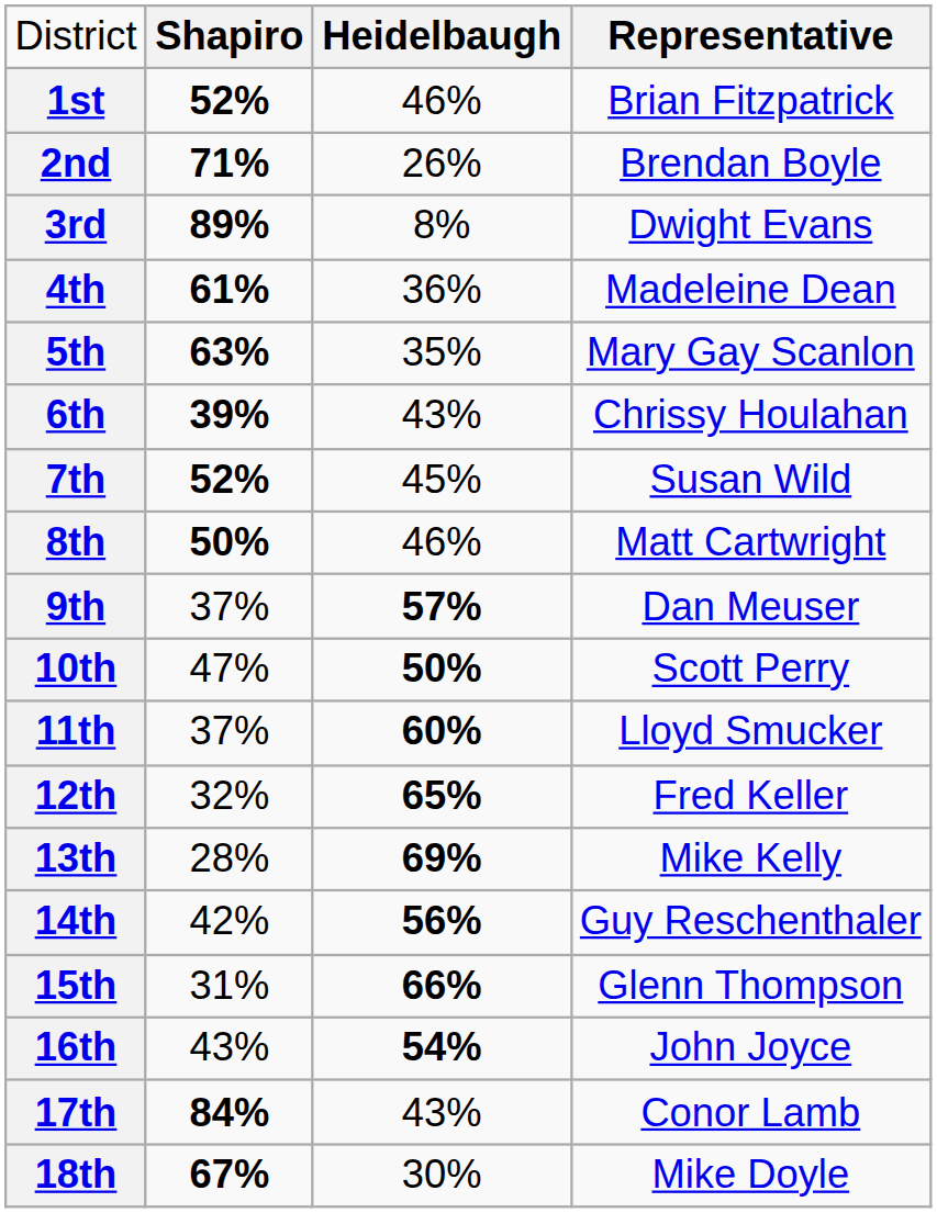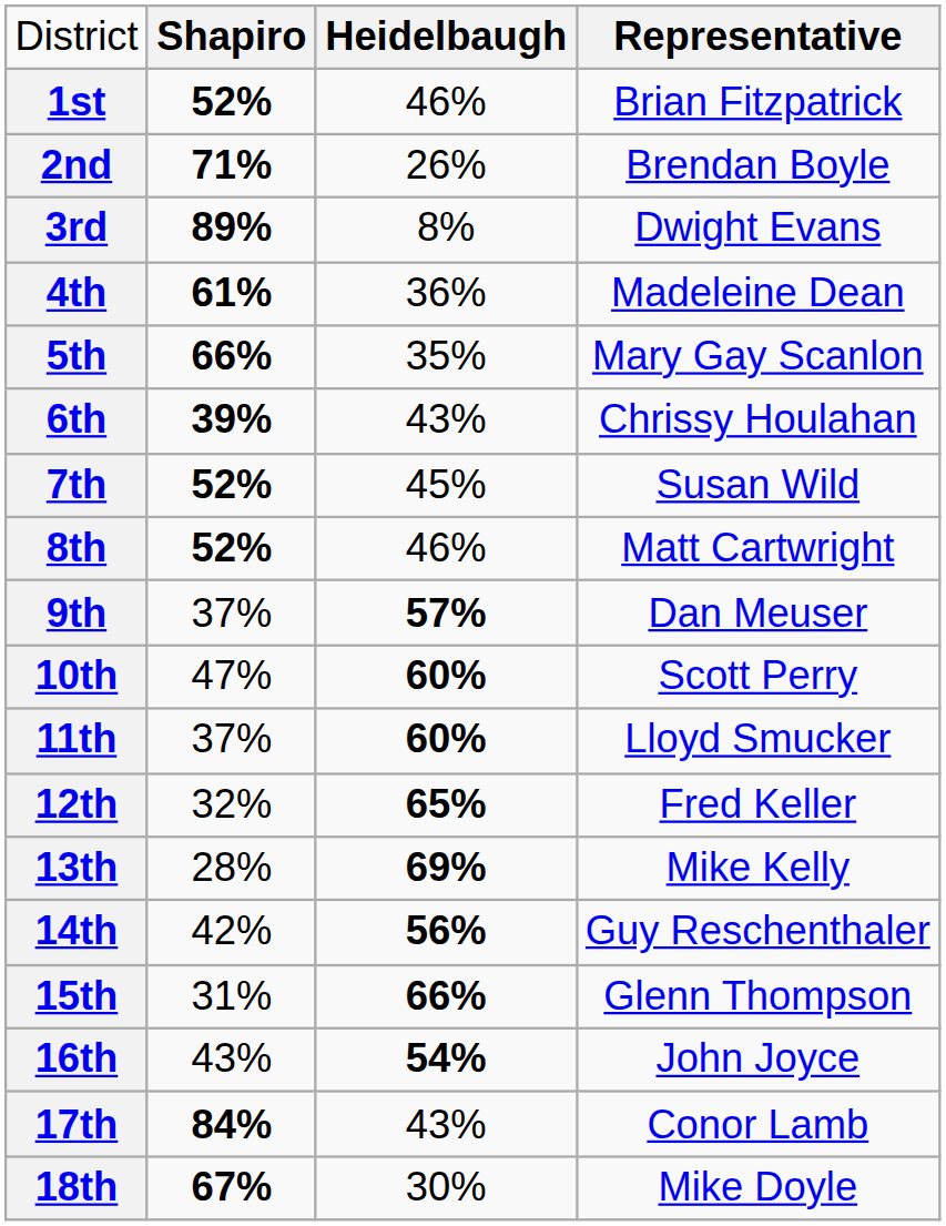5th | column 2: 63% -> 66%
8th | column 2: 50% -> 52%
10th | column 3: 50% -> 60%
